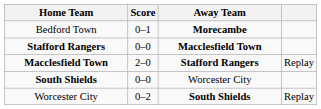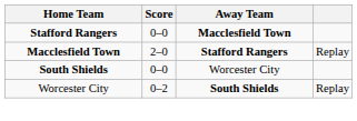- row: Bedford Town | 0–1 | Morecambe
